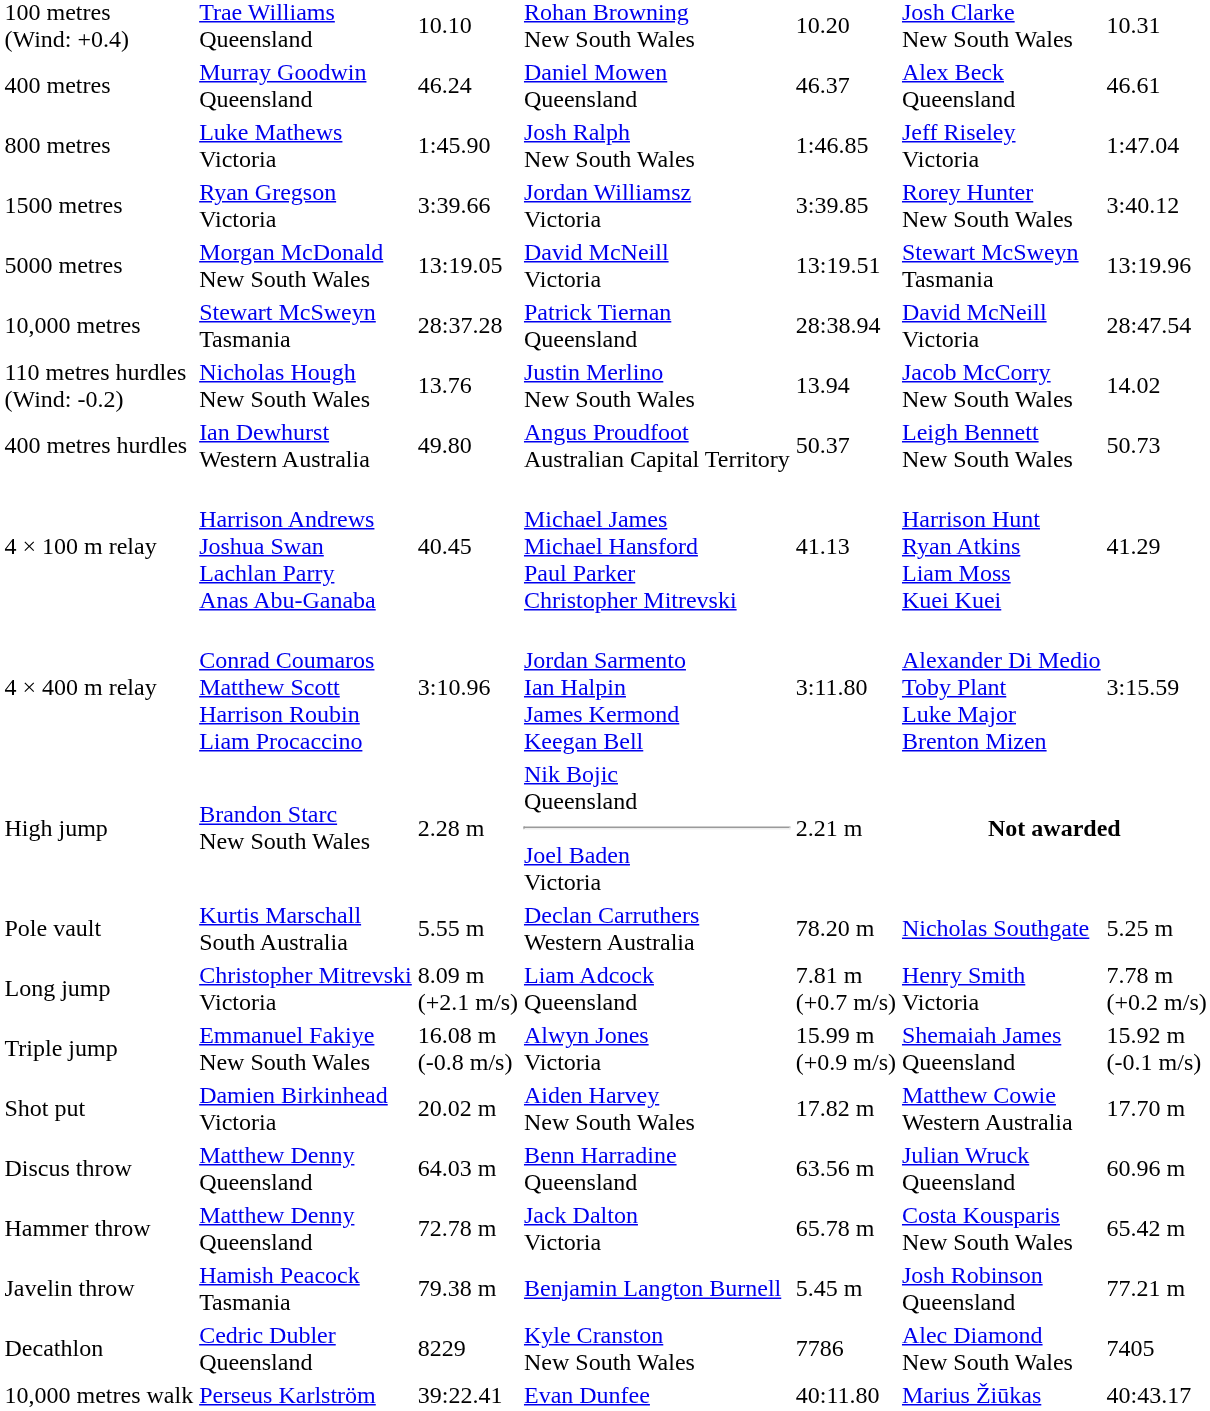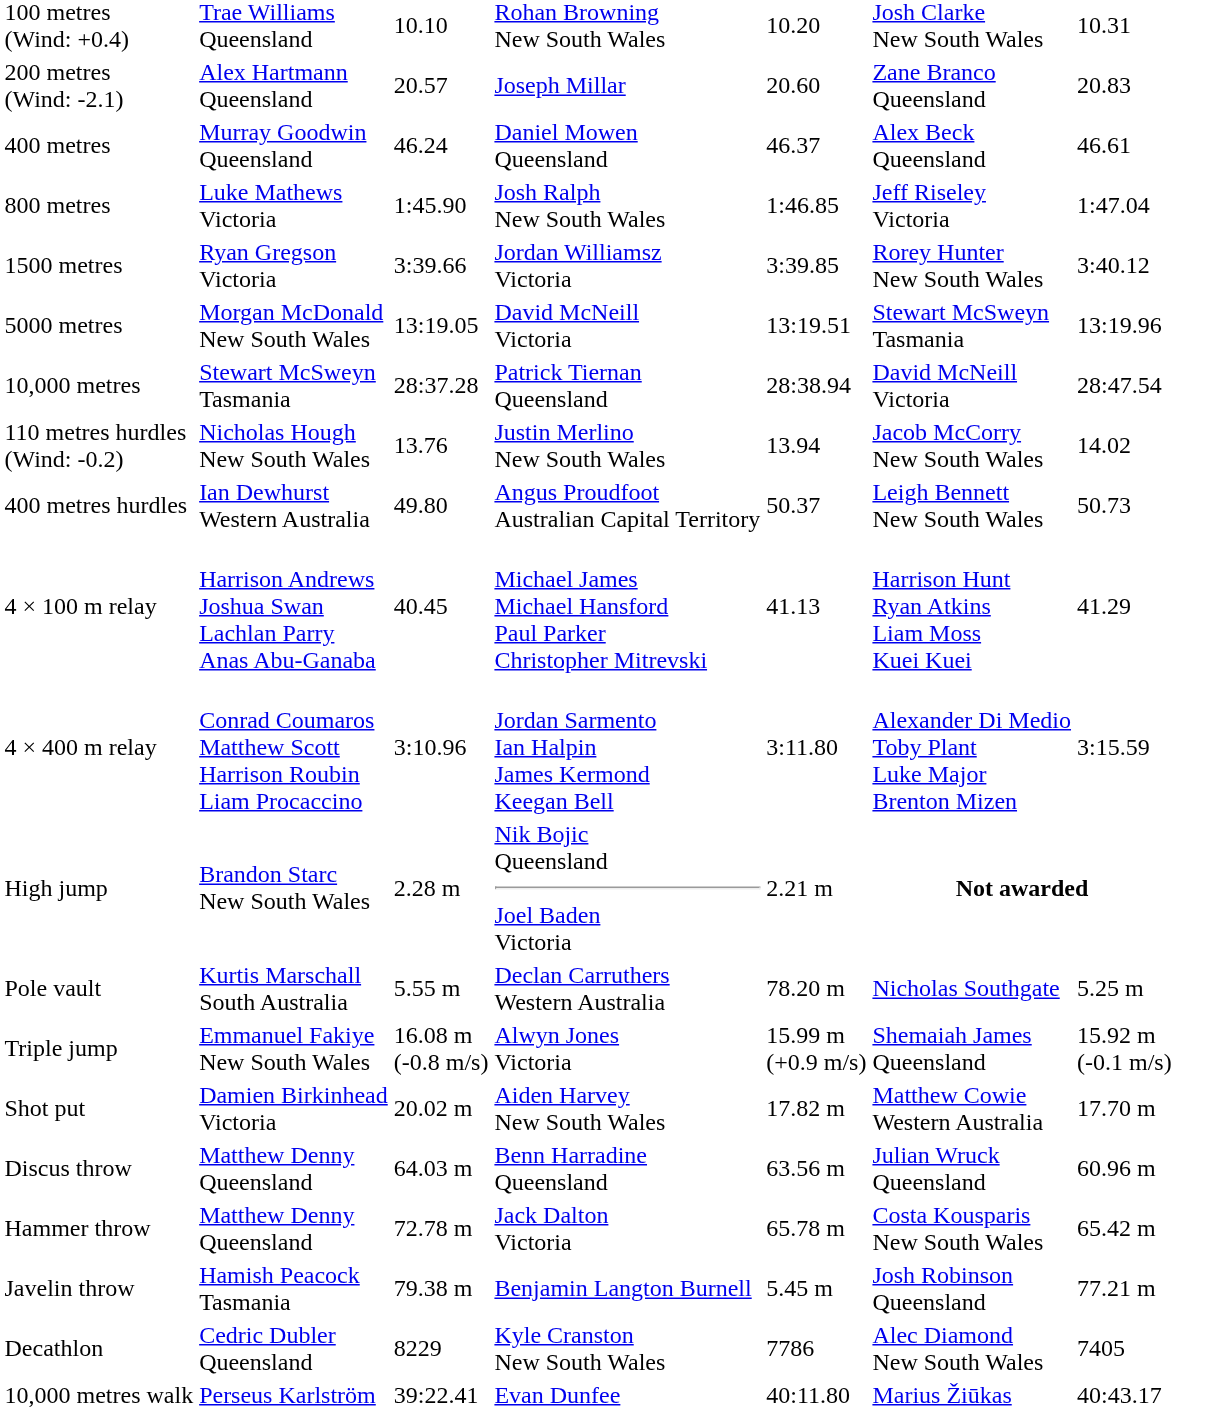+ row: 200 metres (Wind: -2.1) | Alex Hartmann Queensland | 20.57 | Joseph Millar | 20.60 | Zane Branco Queensland | 20.83
- row: Long jump | Christopher Mitrevski Victoria | 8.09 m (+2.1 m/s) | Liam Adcock Queensland | 7.81 m (+0.7 m/s) | Henry Smith Victoria | 7.78 m (+0.2 m/s)
